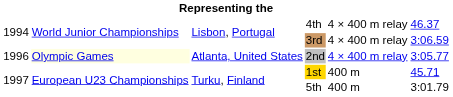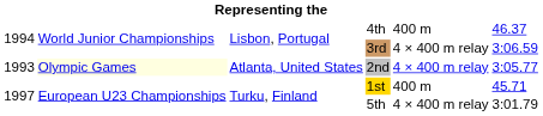4th | column 5: 4 × 400 m relay -> 400 m
2nd | column 1: 1996 -> 1993
5th | column 5: 400 m -> 4 × 400 m relay
